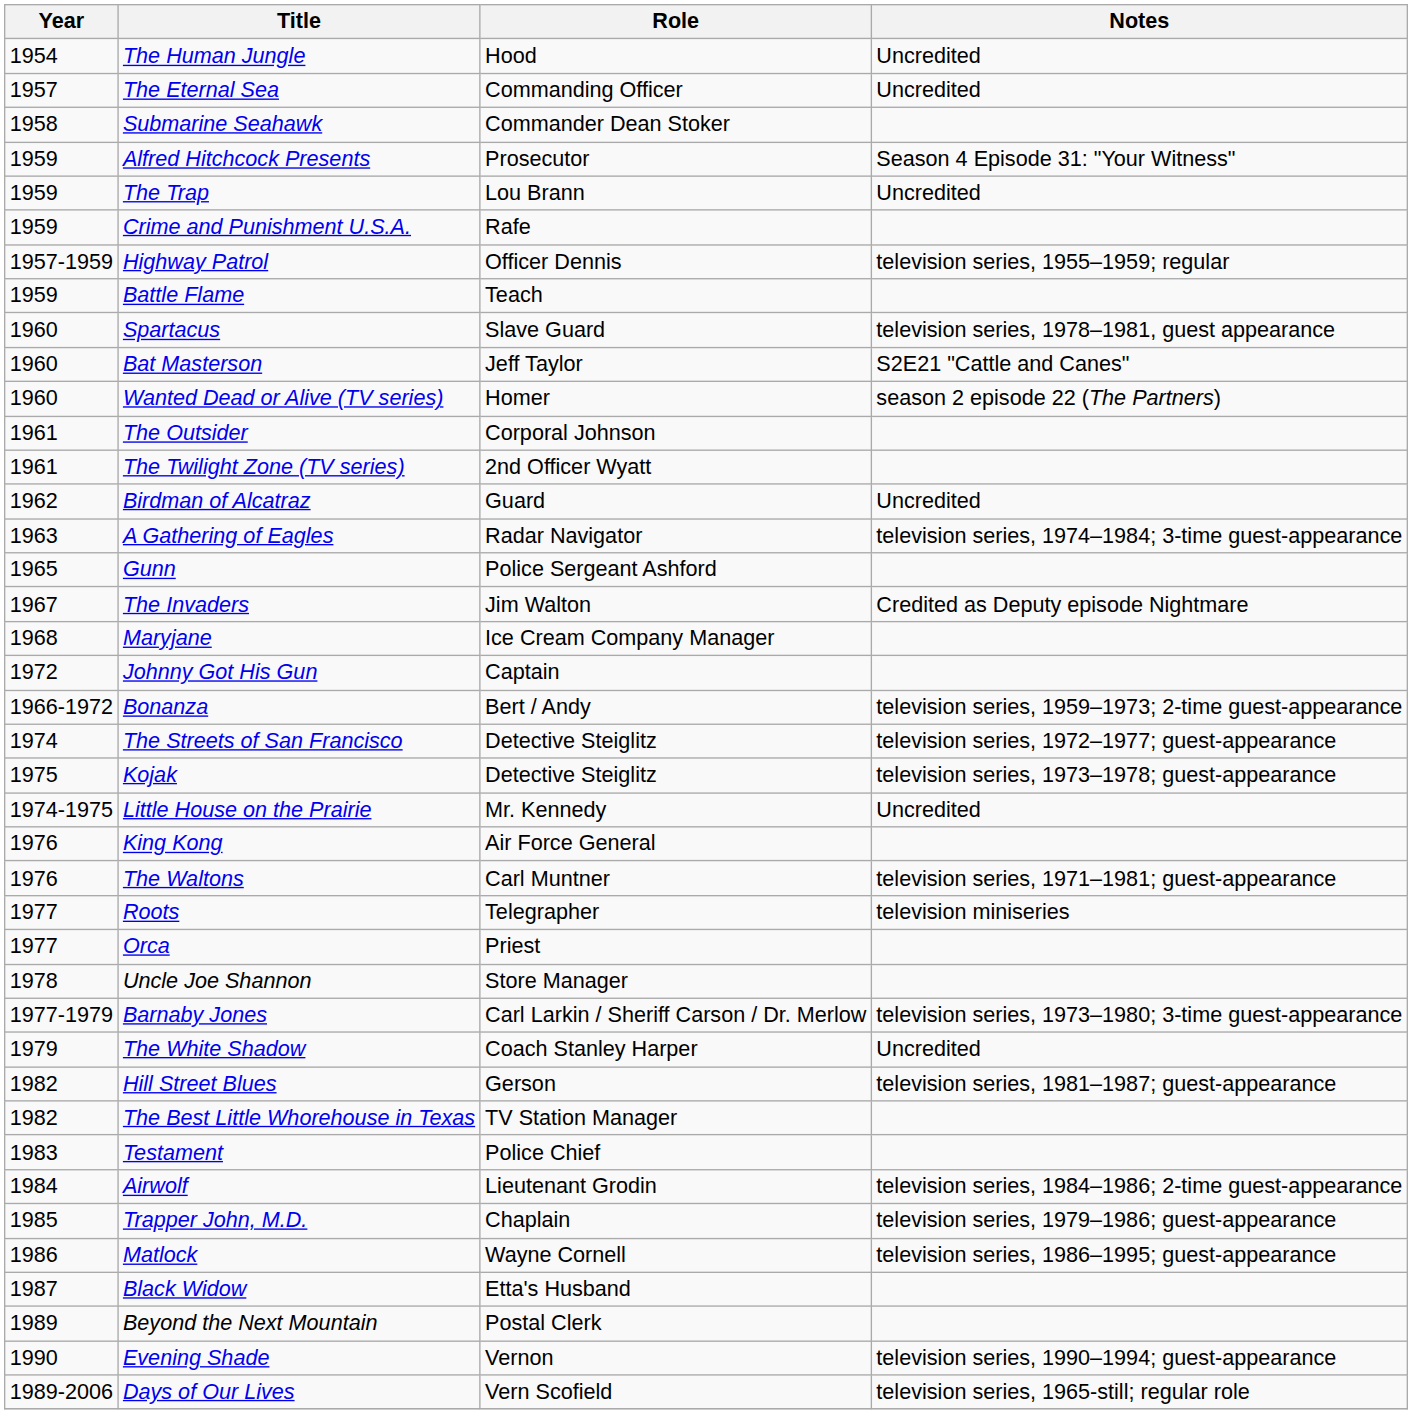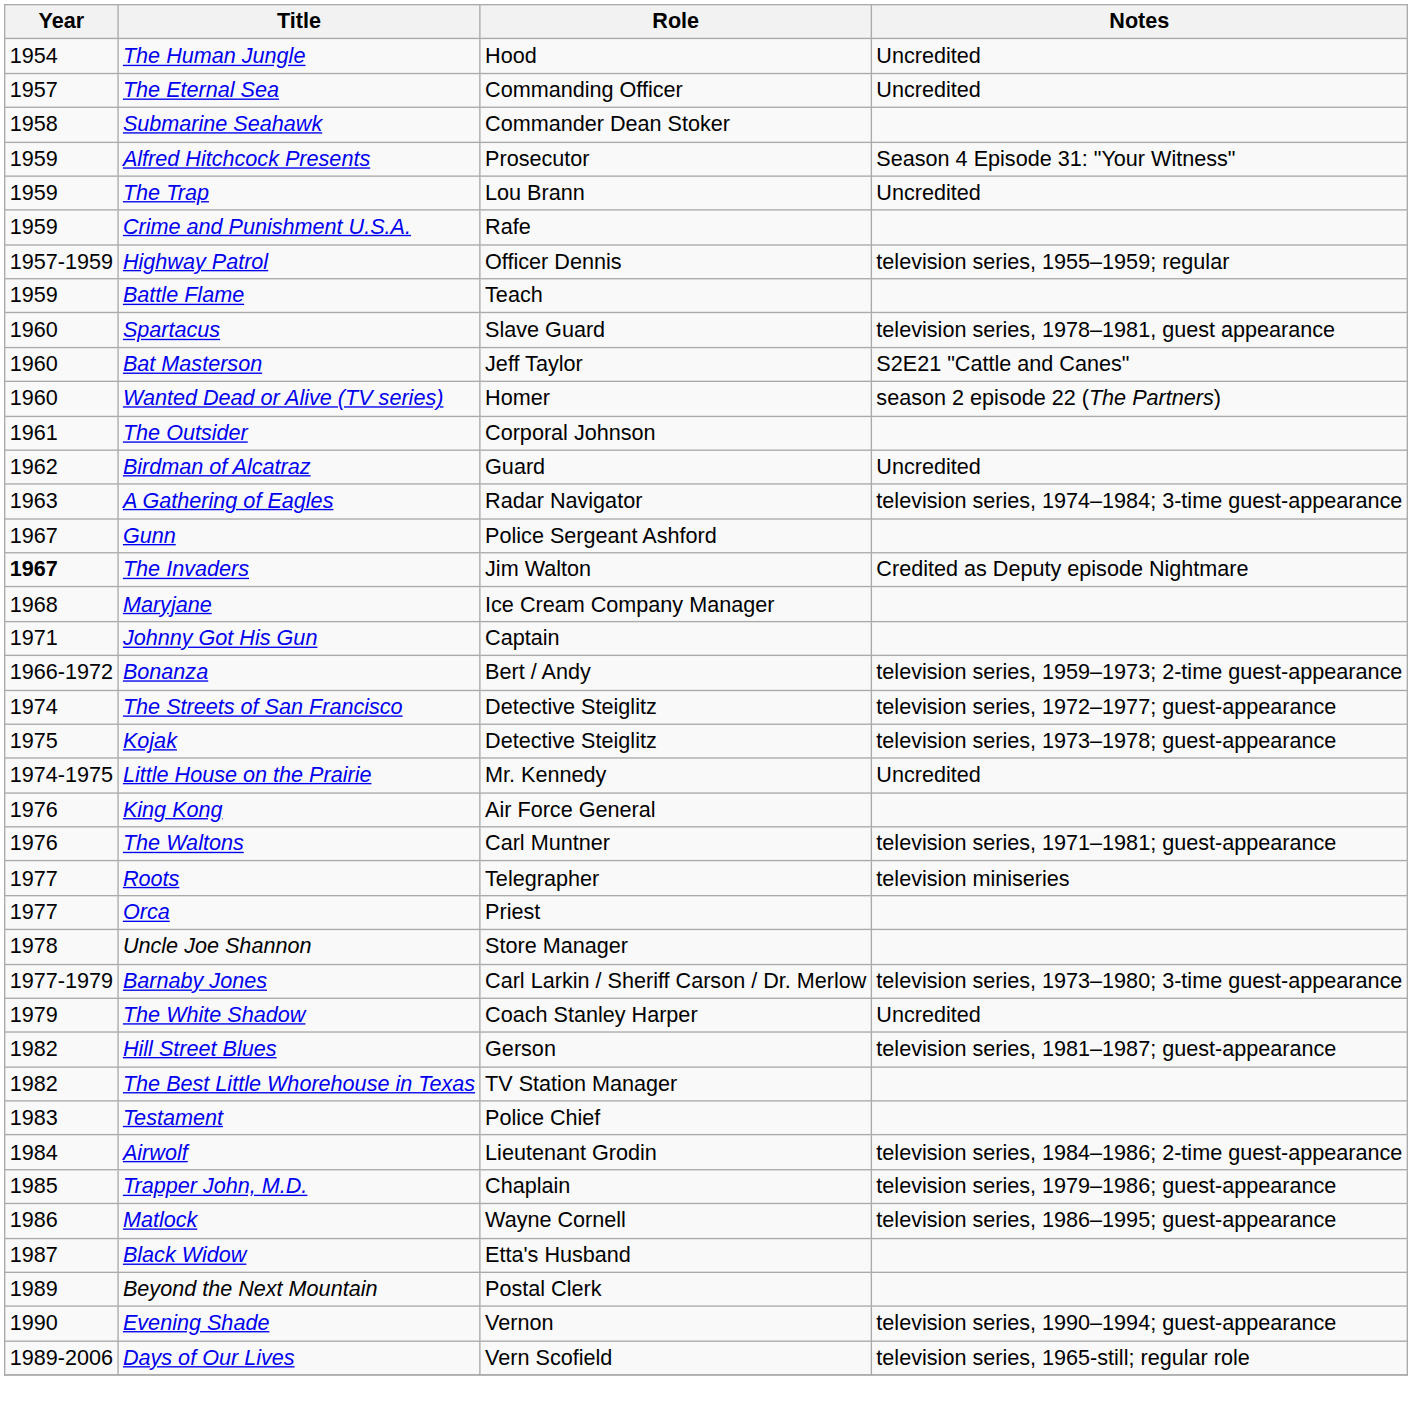- row: 1961 | The Twilight Zone (TV series) | 2nd Officer Wyatt
Gunn | Year: 1965 -> 1967
The Invaders | Year: normal -> bold
Johnny Got His Gun | Year: 1972 -> 1971
